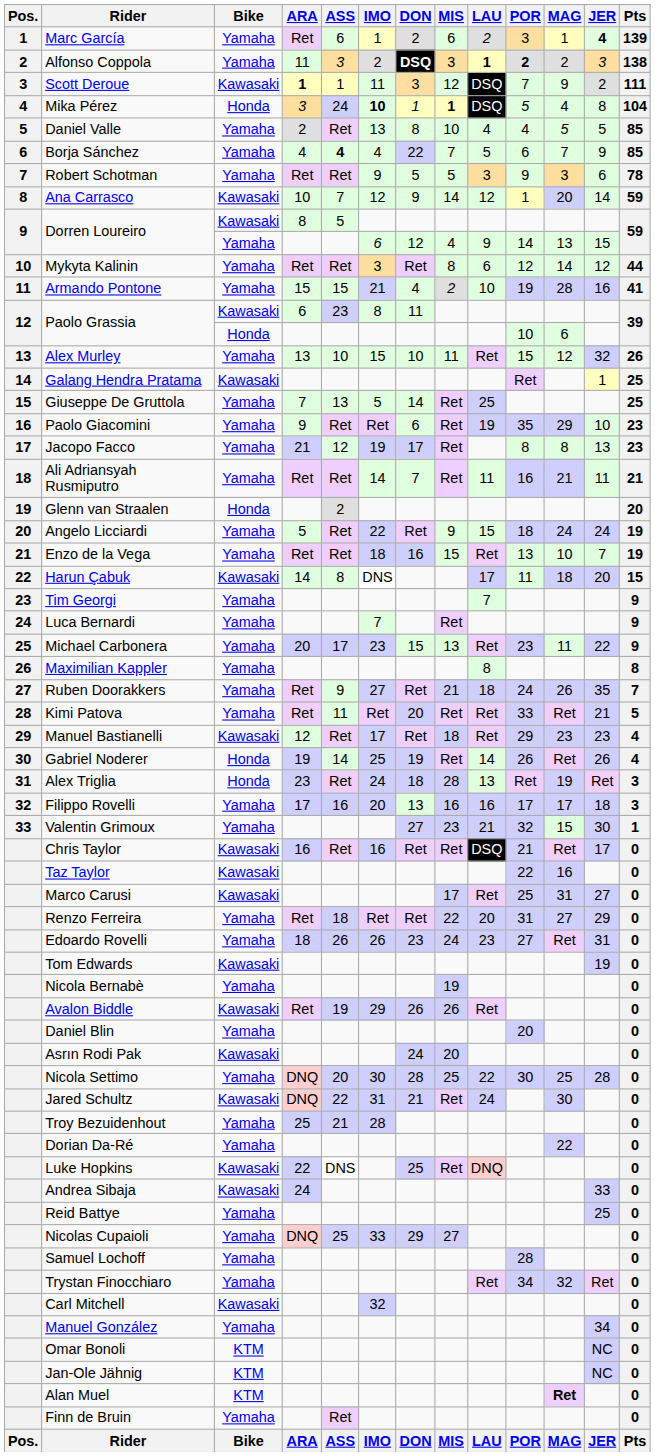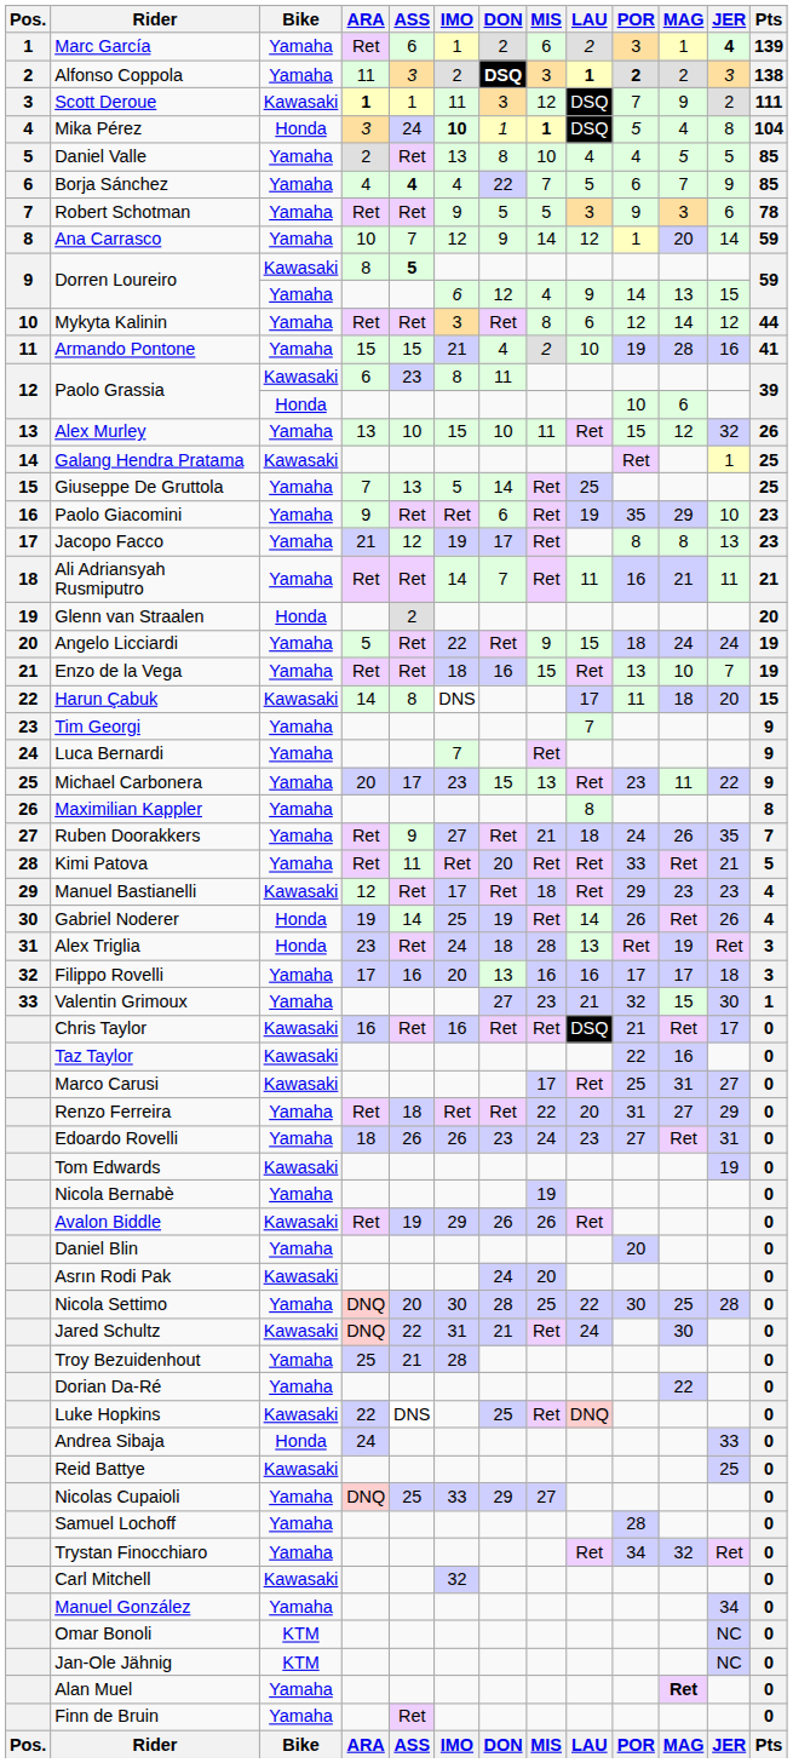Ana Carrasco | Bike: Kawasaki -> Yamaha
Dorren Loureiro / 8 | ASS: normal -> bold
Andrea Sibaja | Bike: Kawasaki -> Honda
Reid Battye | Bike: Yamaha -> Kawasaki
Alan Muel | Bike: KTM -> Yamaha
